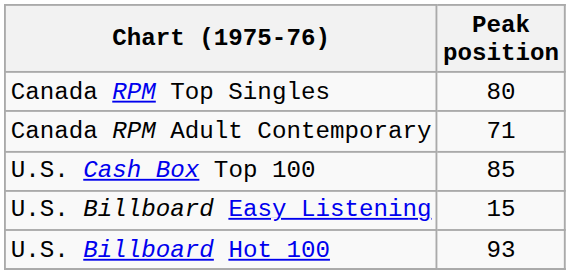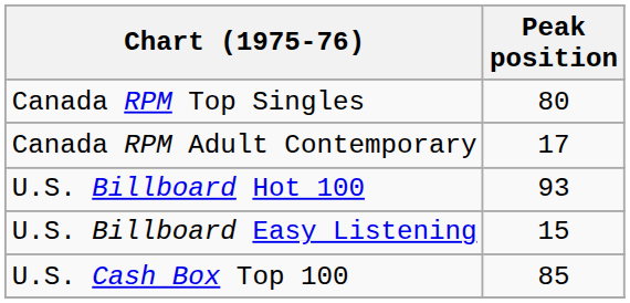Canada RPM Adult Contemporary | Peak position: 71 -> 17
rows swapped: U.S. Billboard Hot 100 <-> U.S. Cash Box Top 100
